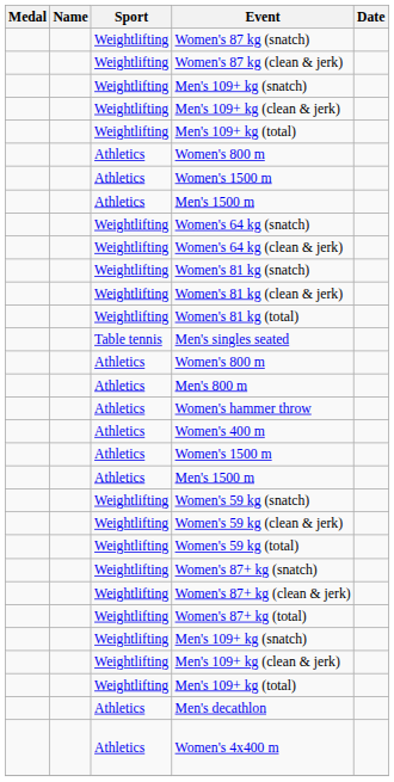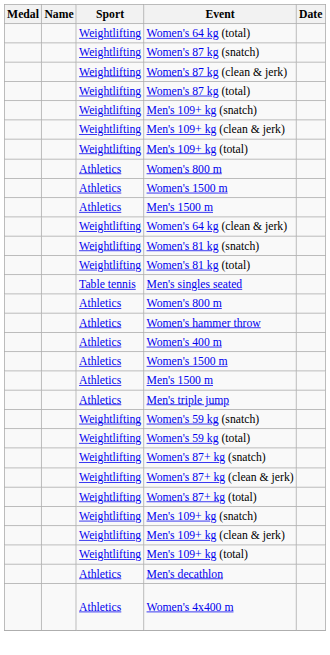+ row: Weightlifting | Women's 64 kg (total)
+ row: Weightlifting | Women's 87 kg (total)
- row: Weightlifting | Women's 64 kg (snatch)
- row: Weightlifting | Women's 81 kg (clean & jerk)
- row: Athletics | Men's 800 m
+ row: Athletics | Men's triple jump
- row: Weightlifting | Women's 59 kg (clean & jerk)
